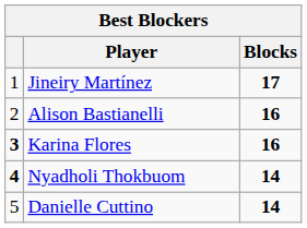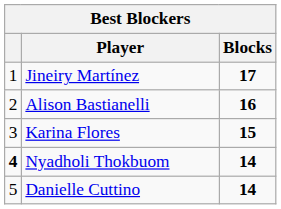Karina Flores | column 1: bold -> normal
Karina Flores | Blocks: 16 -> 15
